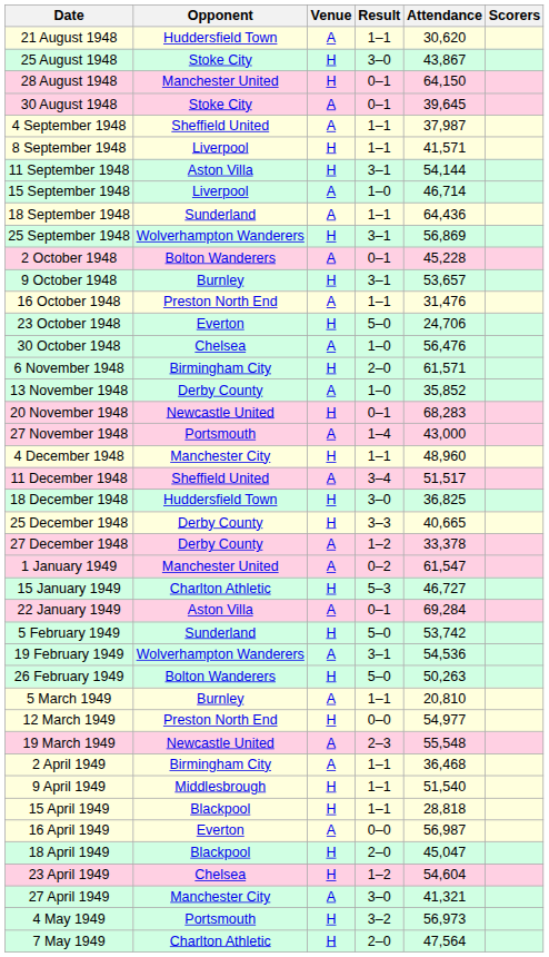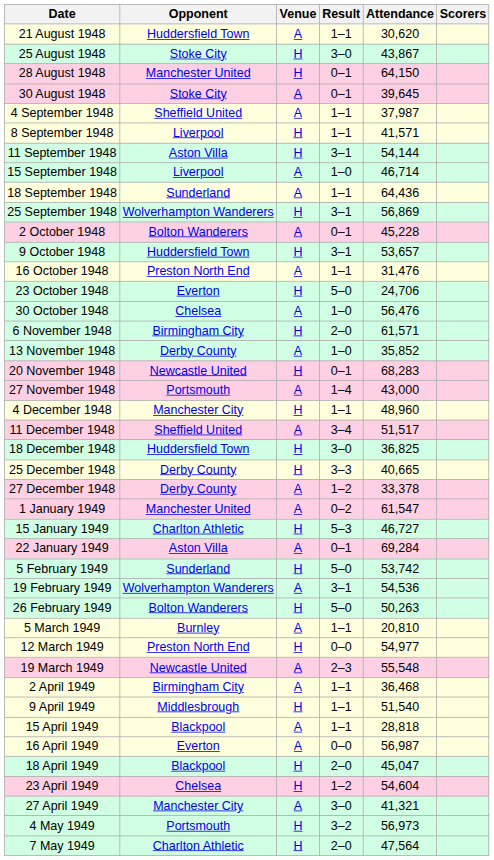9 October 1948 | Opponent: Burnley -> Huddersfield Town
15 April 1949 | Venue: H -> A
